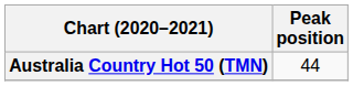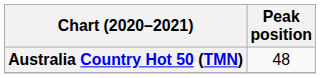Australia Country Hot 50 (TMN) | Peak position: 44 -> 48
